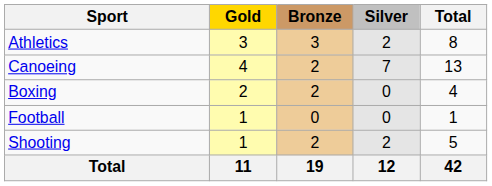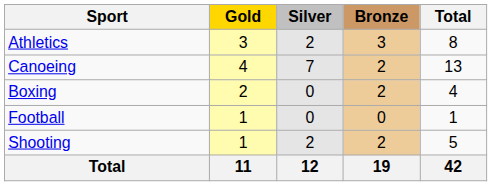columns swapped: Silver <-> Bronze
